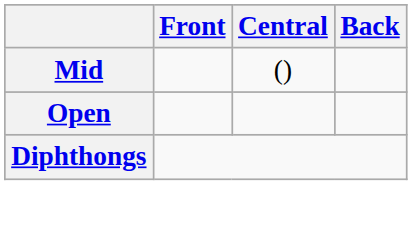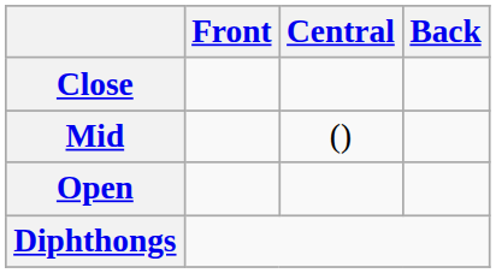+ row: Close
